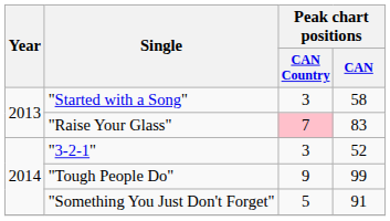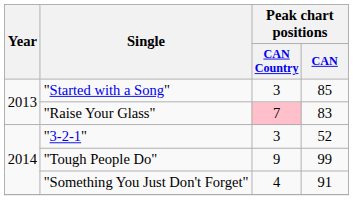"Started with a Song" | Peak chart positions / CAN: 58 -> 85
"Something You Just Don't Forget" | Peak chart positions / CAN Country: 5 -> 4
